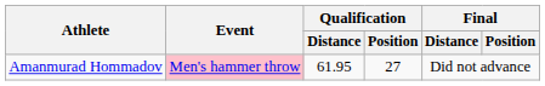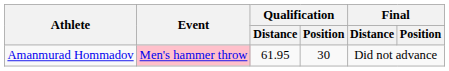Amanmurad Hommadov | Qualification / Position: 27 -> 30
